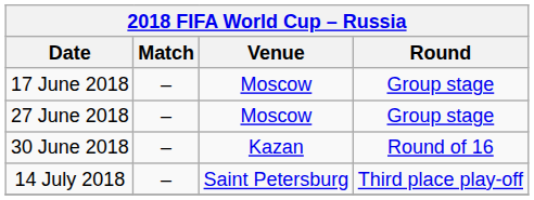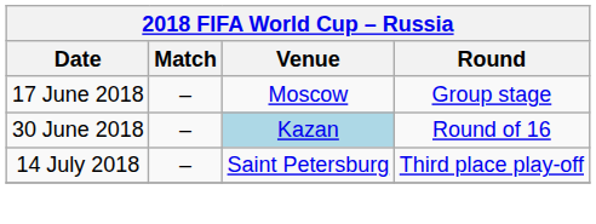- row: 27 June 2018 | – | Moscow | Group stage
30 June 2018 | Venue: no background -> lightblue background
